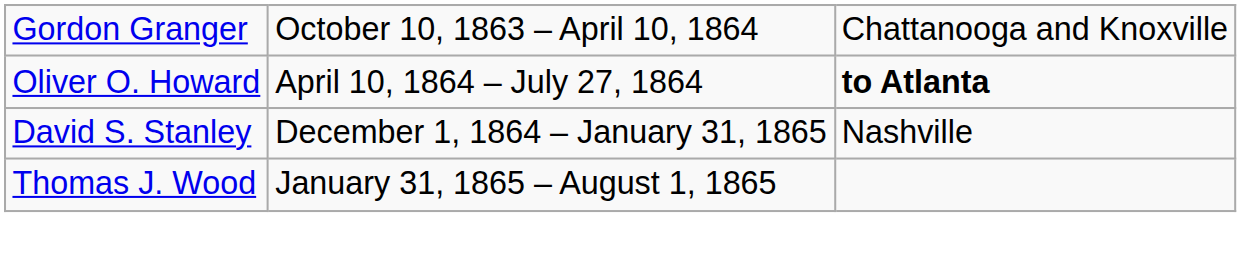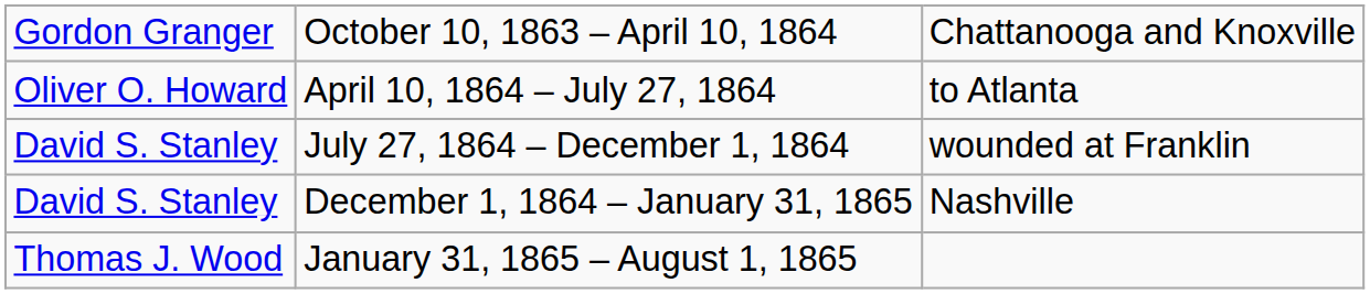April 10, 1864 – July 27, 1864 | column 3: bold -> normal
+ row: David S. Stanley | July 27, 1864 – December 1, 1864 | wounded at Franklin
